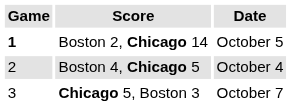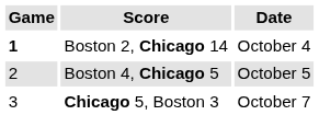Boston 2, Chicago 14 | Date: October 5 -> October 4
Boston 4, Chicago 5 | Date: October 4 -> October 5
